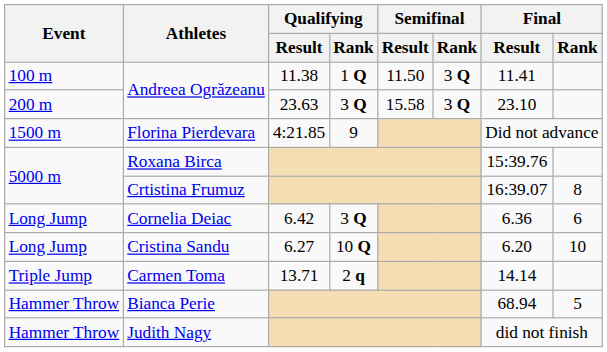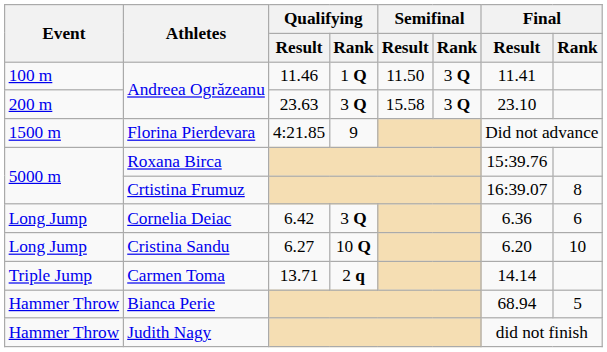100 m / Andreea Ogrăzeanu | Qualifying / Result: 11.38 -> 11.46
